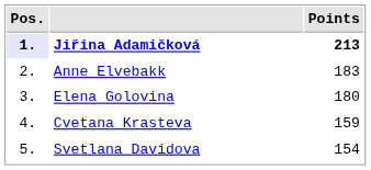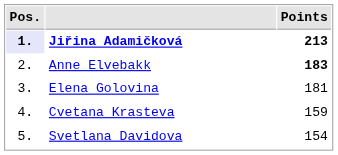Anne Elvebakk | Points: normal -> bold
Elena Golovina | Points: 180 -> 181
